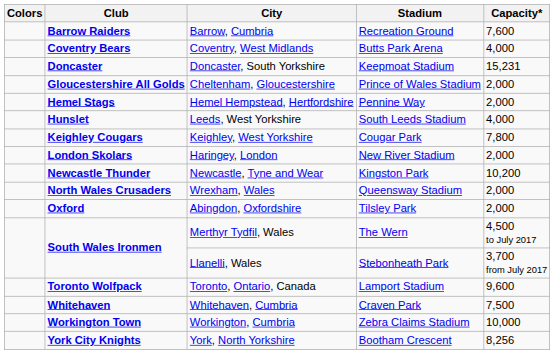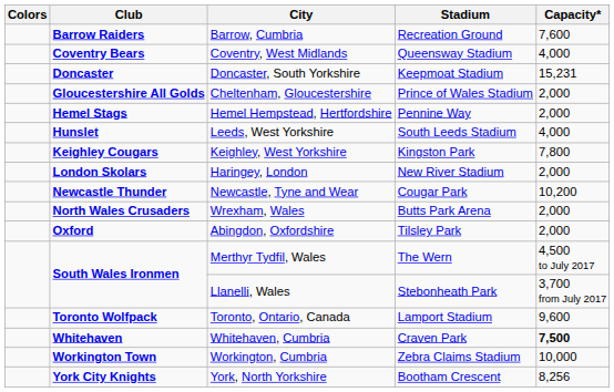Coventry, West Midlands | Stadium: Butts Park Arena -> Queensway Stadium
Keighley, West Yorkshire | Stadium: Cougar Park -> Kingston Park
Newcastle, Tyne and Wear | Stadium: Kingston Park -> Cougar Park
Wrexham, Wales | Stadium: Queensway Stadium -> Butts Park Arena
Whitehaven, Cumbria | Capacity*: normal -> bold
